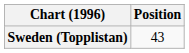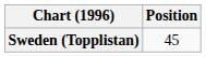Sweden (Topplistan) | Position: 43 -> 45
